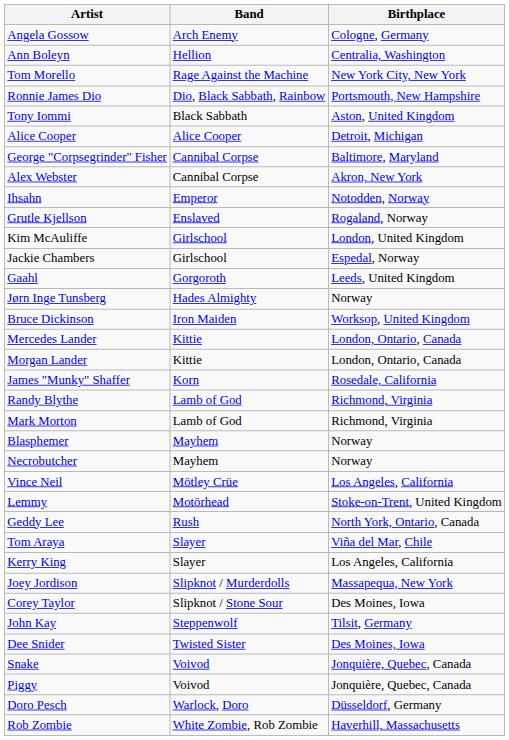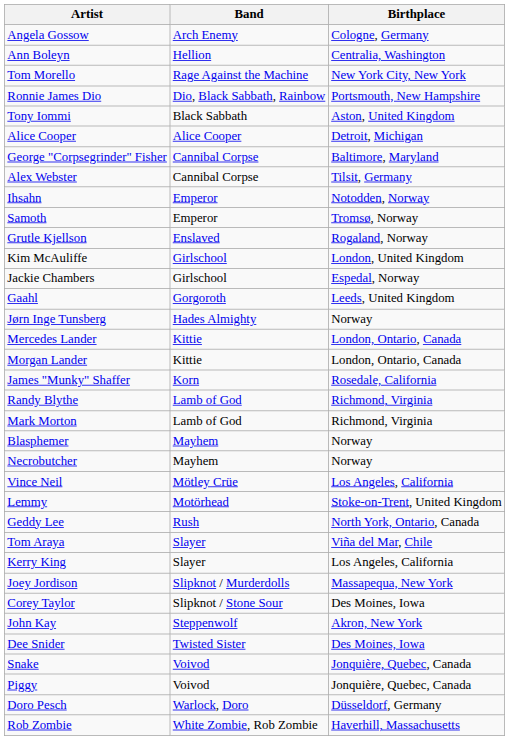Alex Webster | Birthplace: Akron, New York -> Tilsit, Germany
+ row: Samoth | Emperor | Tromsø, Norway
- row: Bruce Dickinson | Iron Maiden | Worksop, United Kingdom
John Kay | Birthplace: Tilsit, Germany -> Akron, New York
